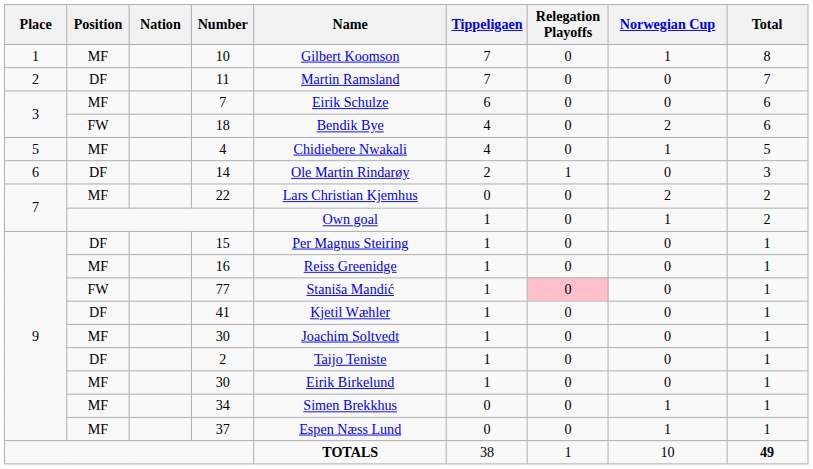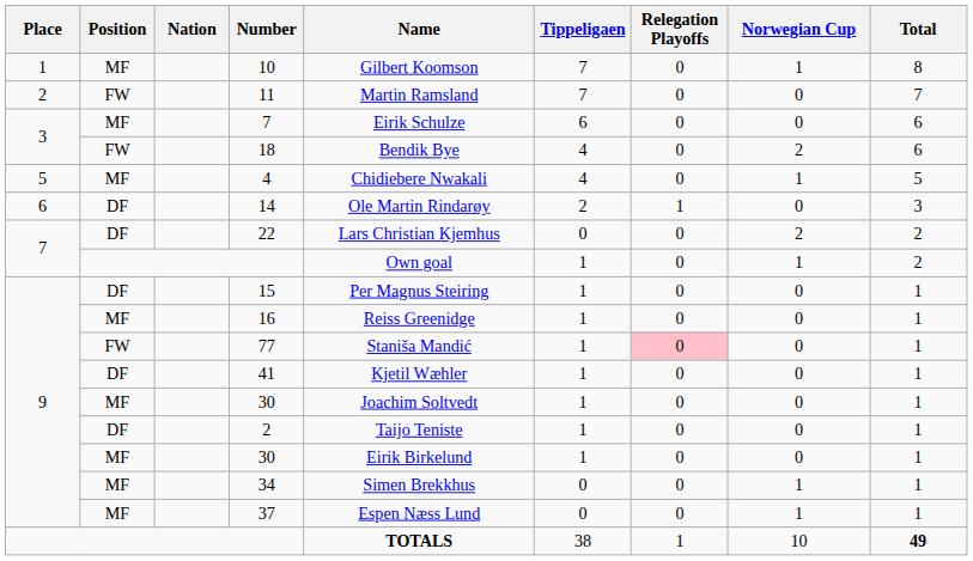11 | Position: DF -> FW
22 | Position: MF -> DF
